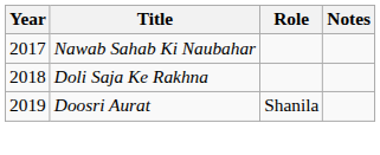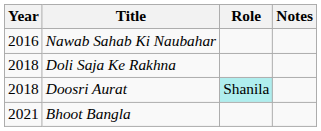Nawab Sahab Ki Naubahar | Year: 2017 -> 2016
Doosri Aurat | Year: 2019 -> 2018
Doosri Aurat | Role: no background -> paleturquoise background
+ row: 2021 | Bhoot Bangla
